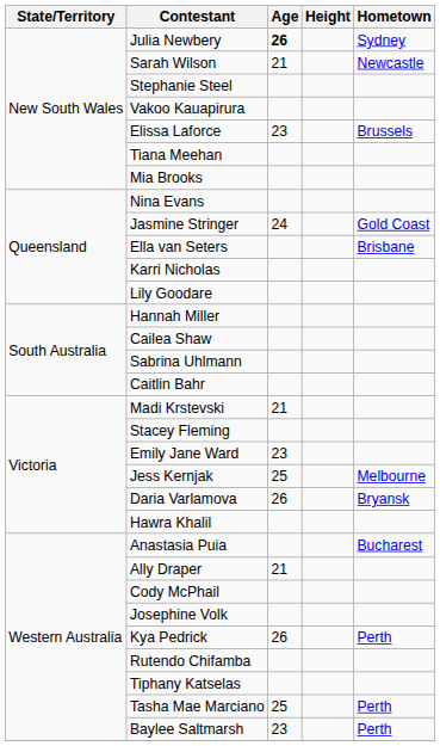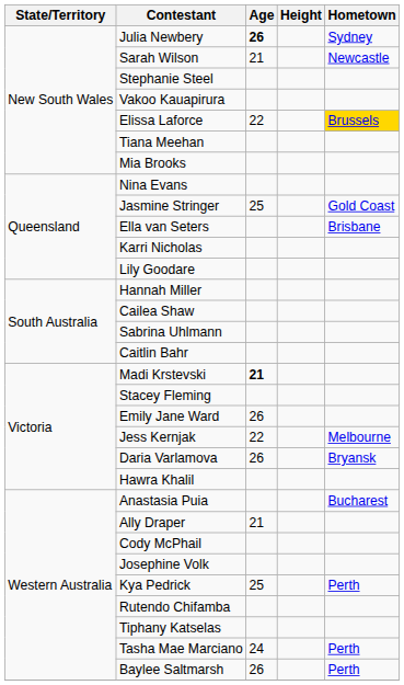Elissa Laforce | Age: 23 -> 22
Elissa Laforce | Hometown: no background -> gold background
Jasmine Stringer | Age: 24 -> 25
Madi Krstevski | Age: normal -> bold
Emily Jane Ward | Age: 23 -> 26
Jess Kernjak | Age: 25 -> 22
Kya Pedrick | Age: 26 -> 25
Tasha Mae Marciano | Age: 25 -> 24
Baylee Saltmarsh | Age: 23 -> 26
